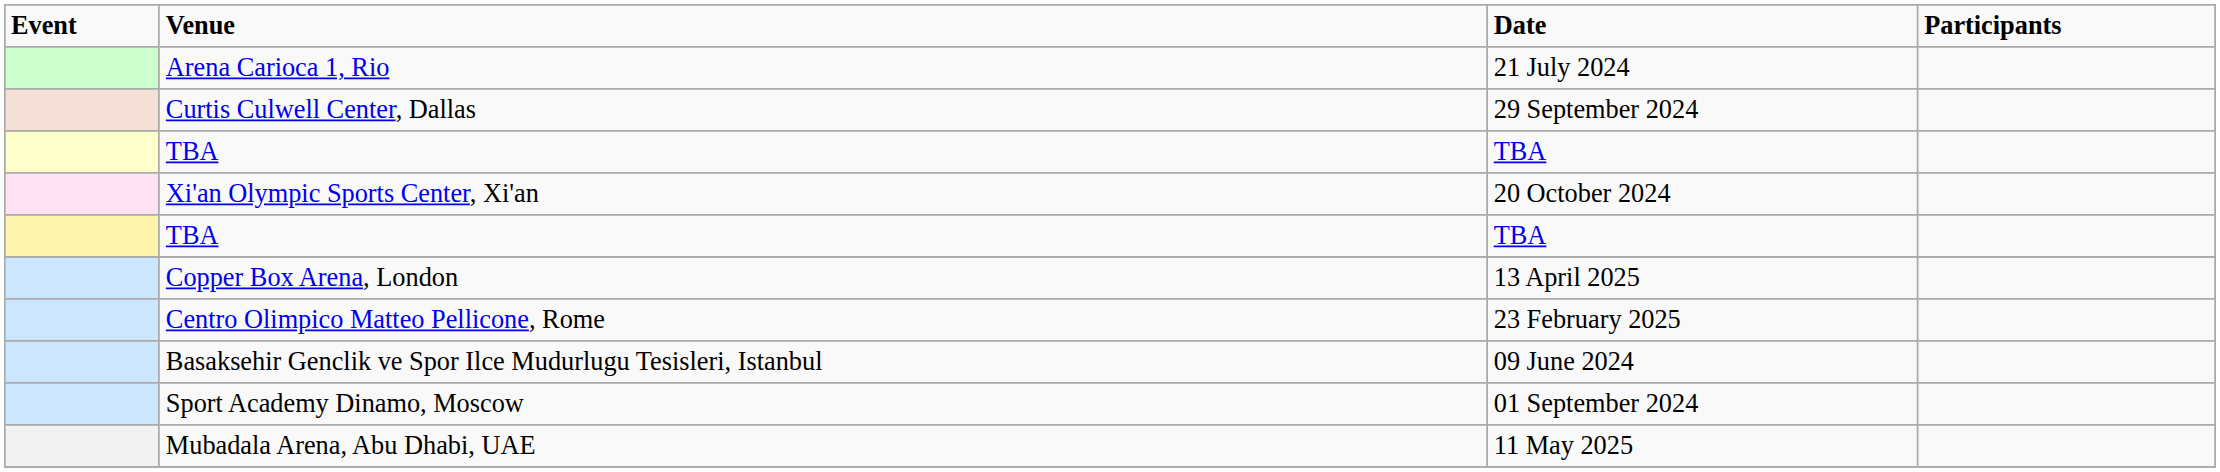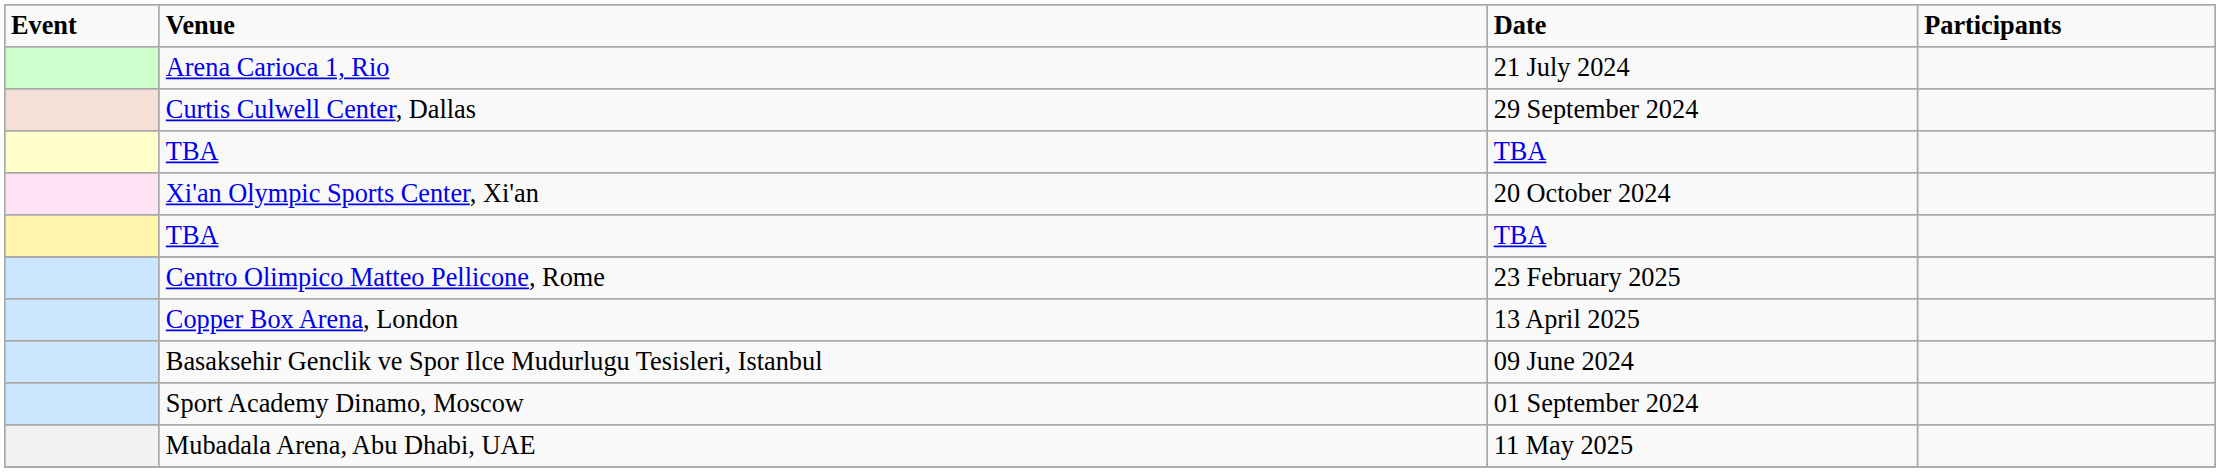rows swapped: Copper Box Arena, London <-> Centro Olimpico Matteo Pellicone, Rome
